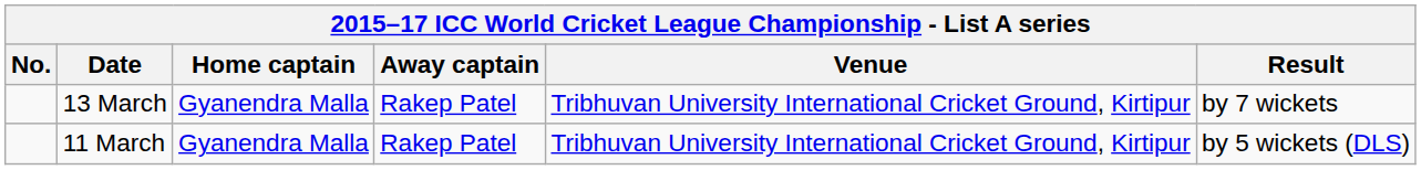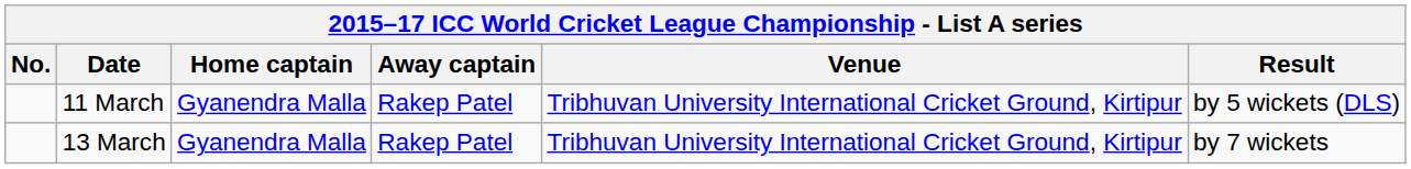rows swapped: 11 March <-> 13 March
